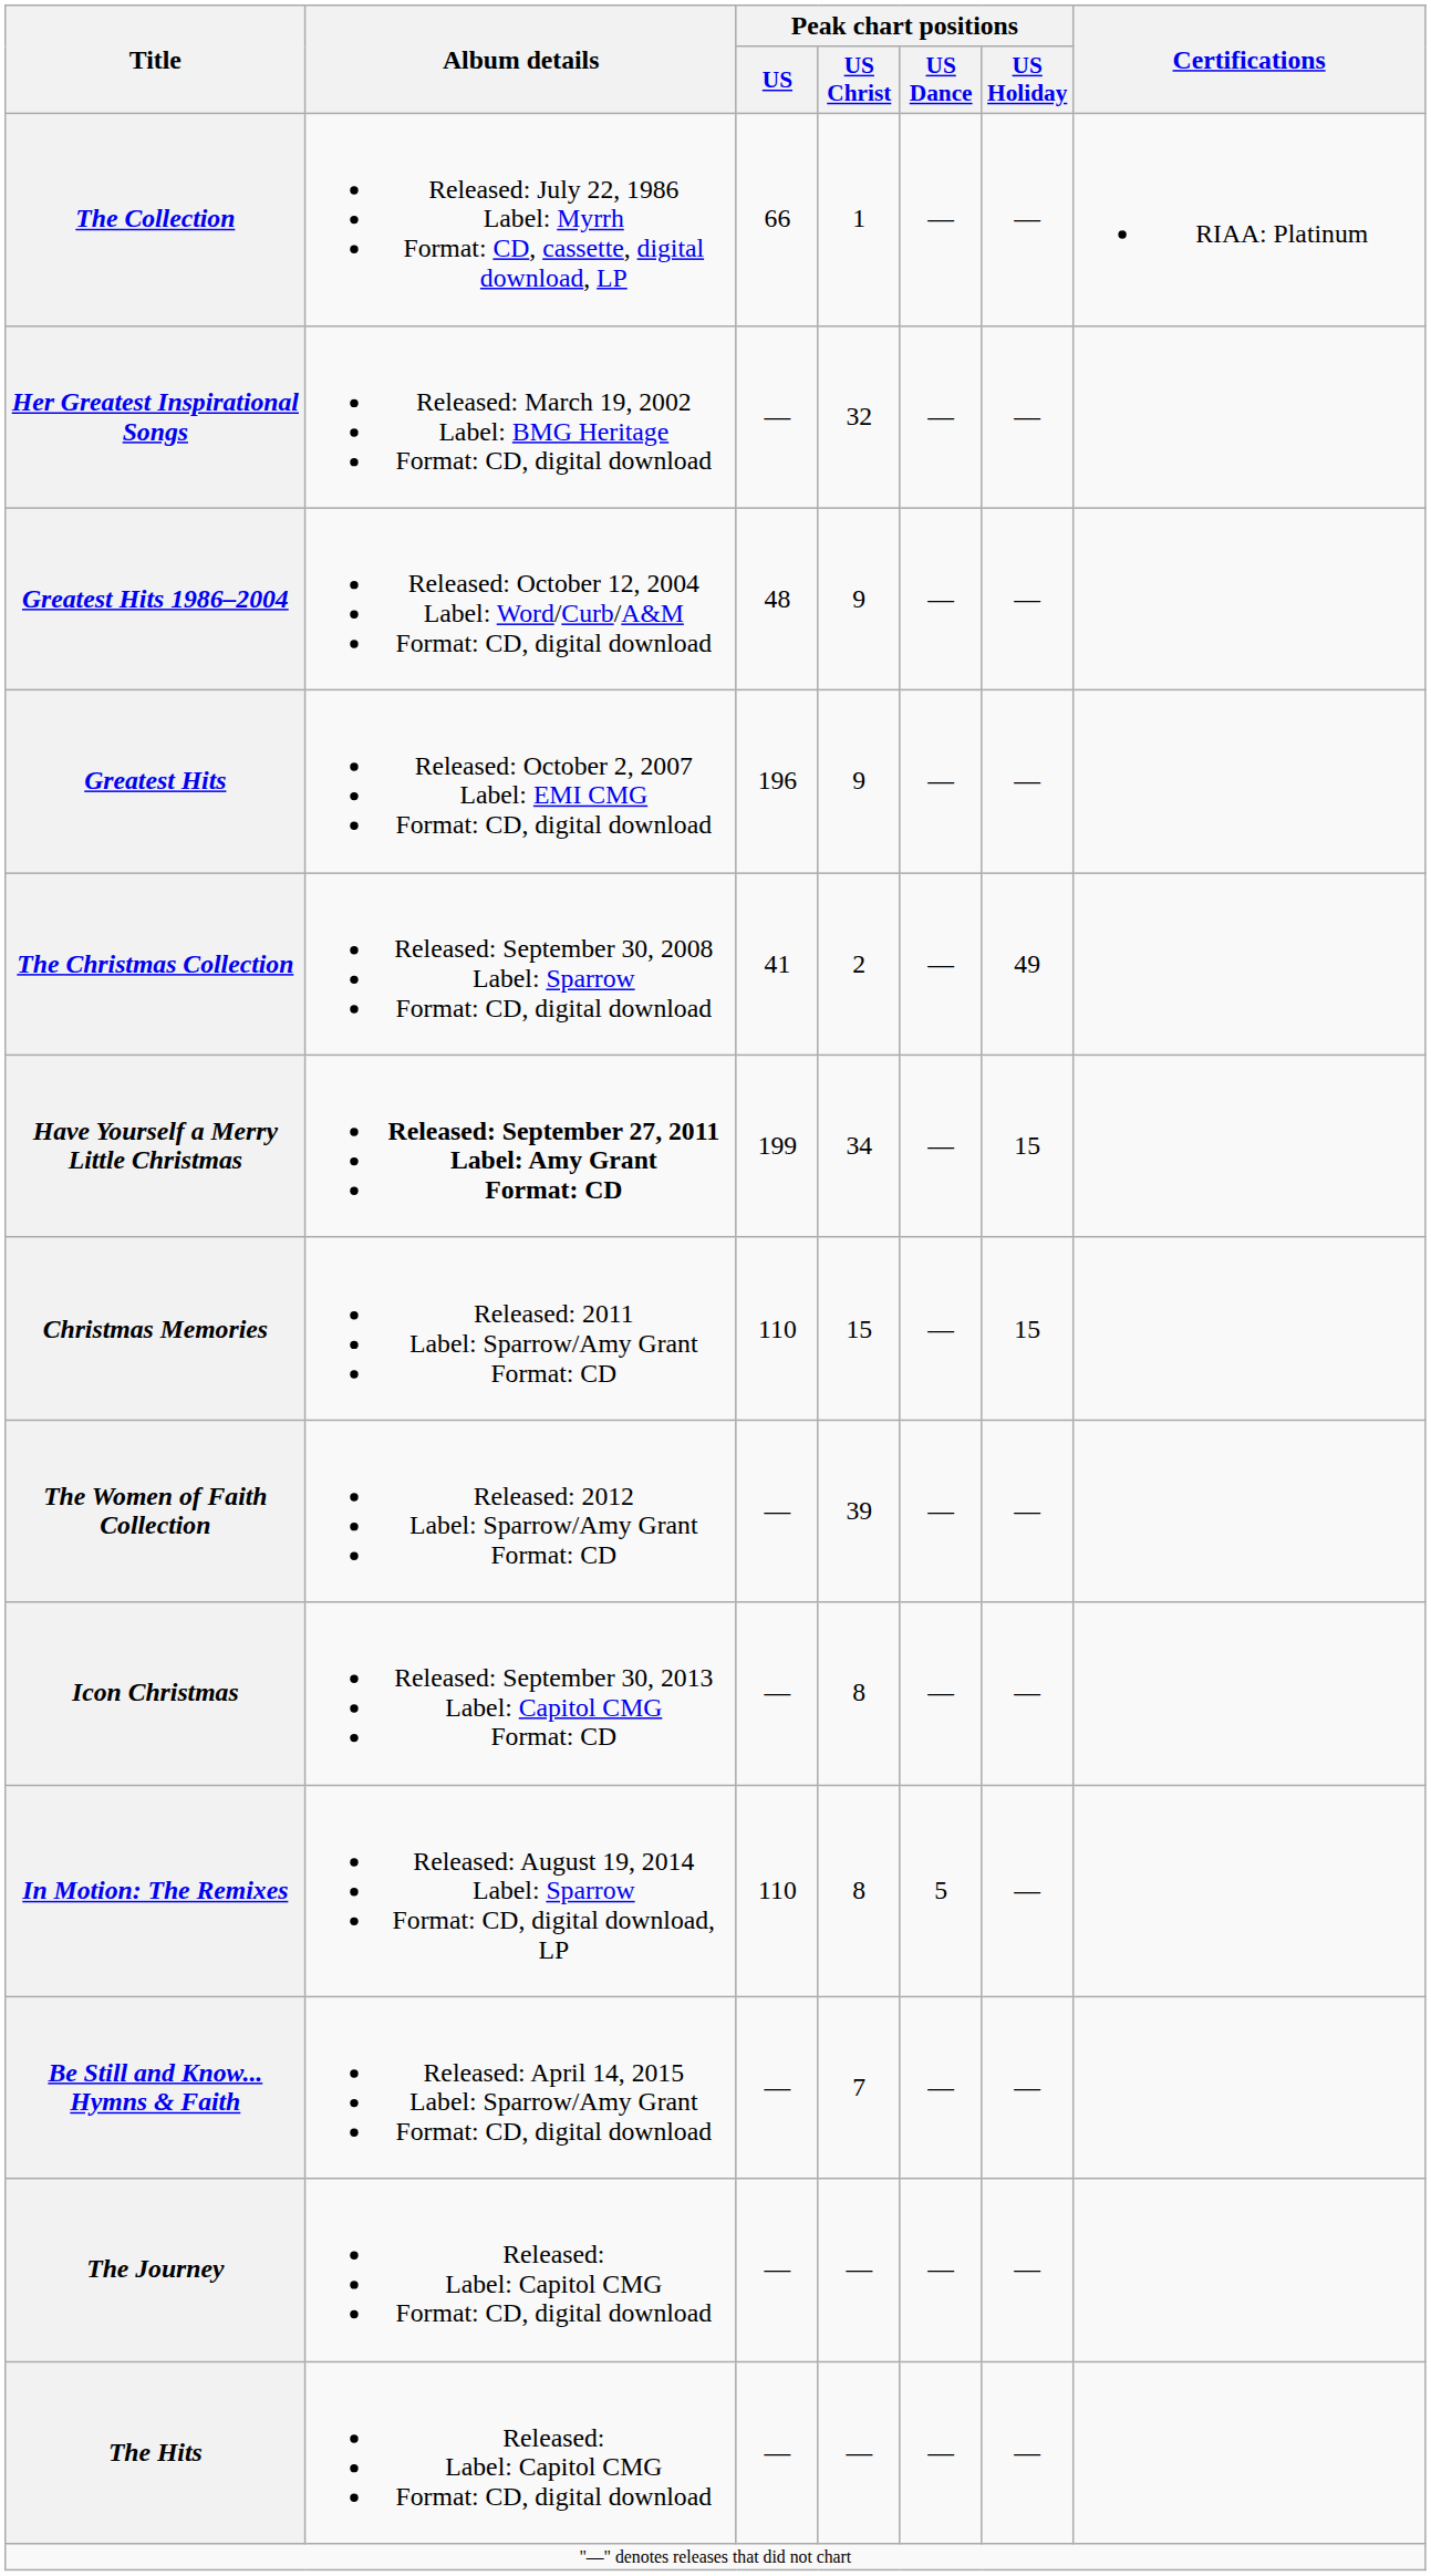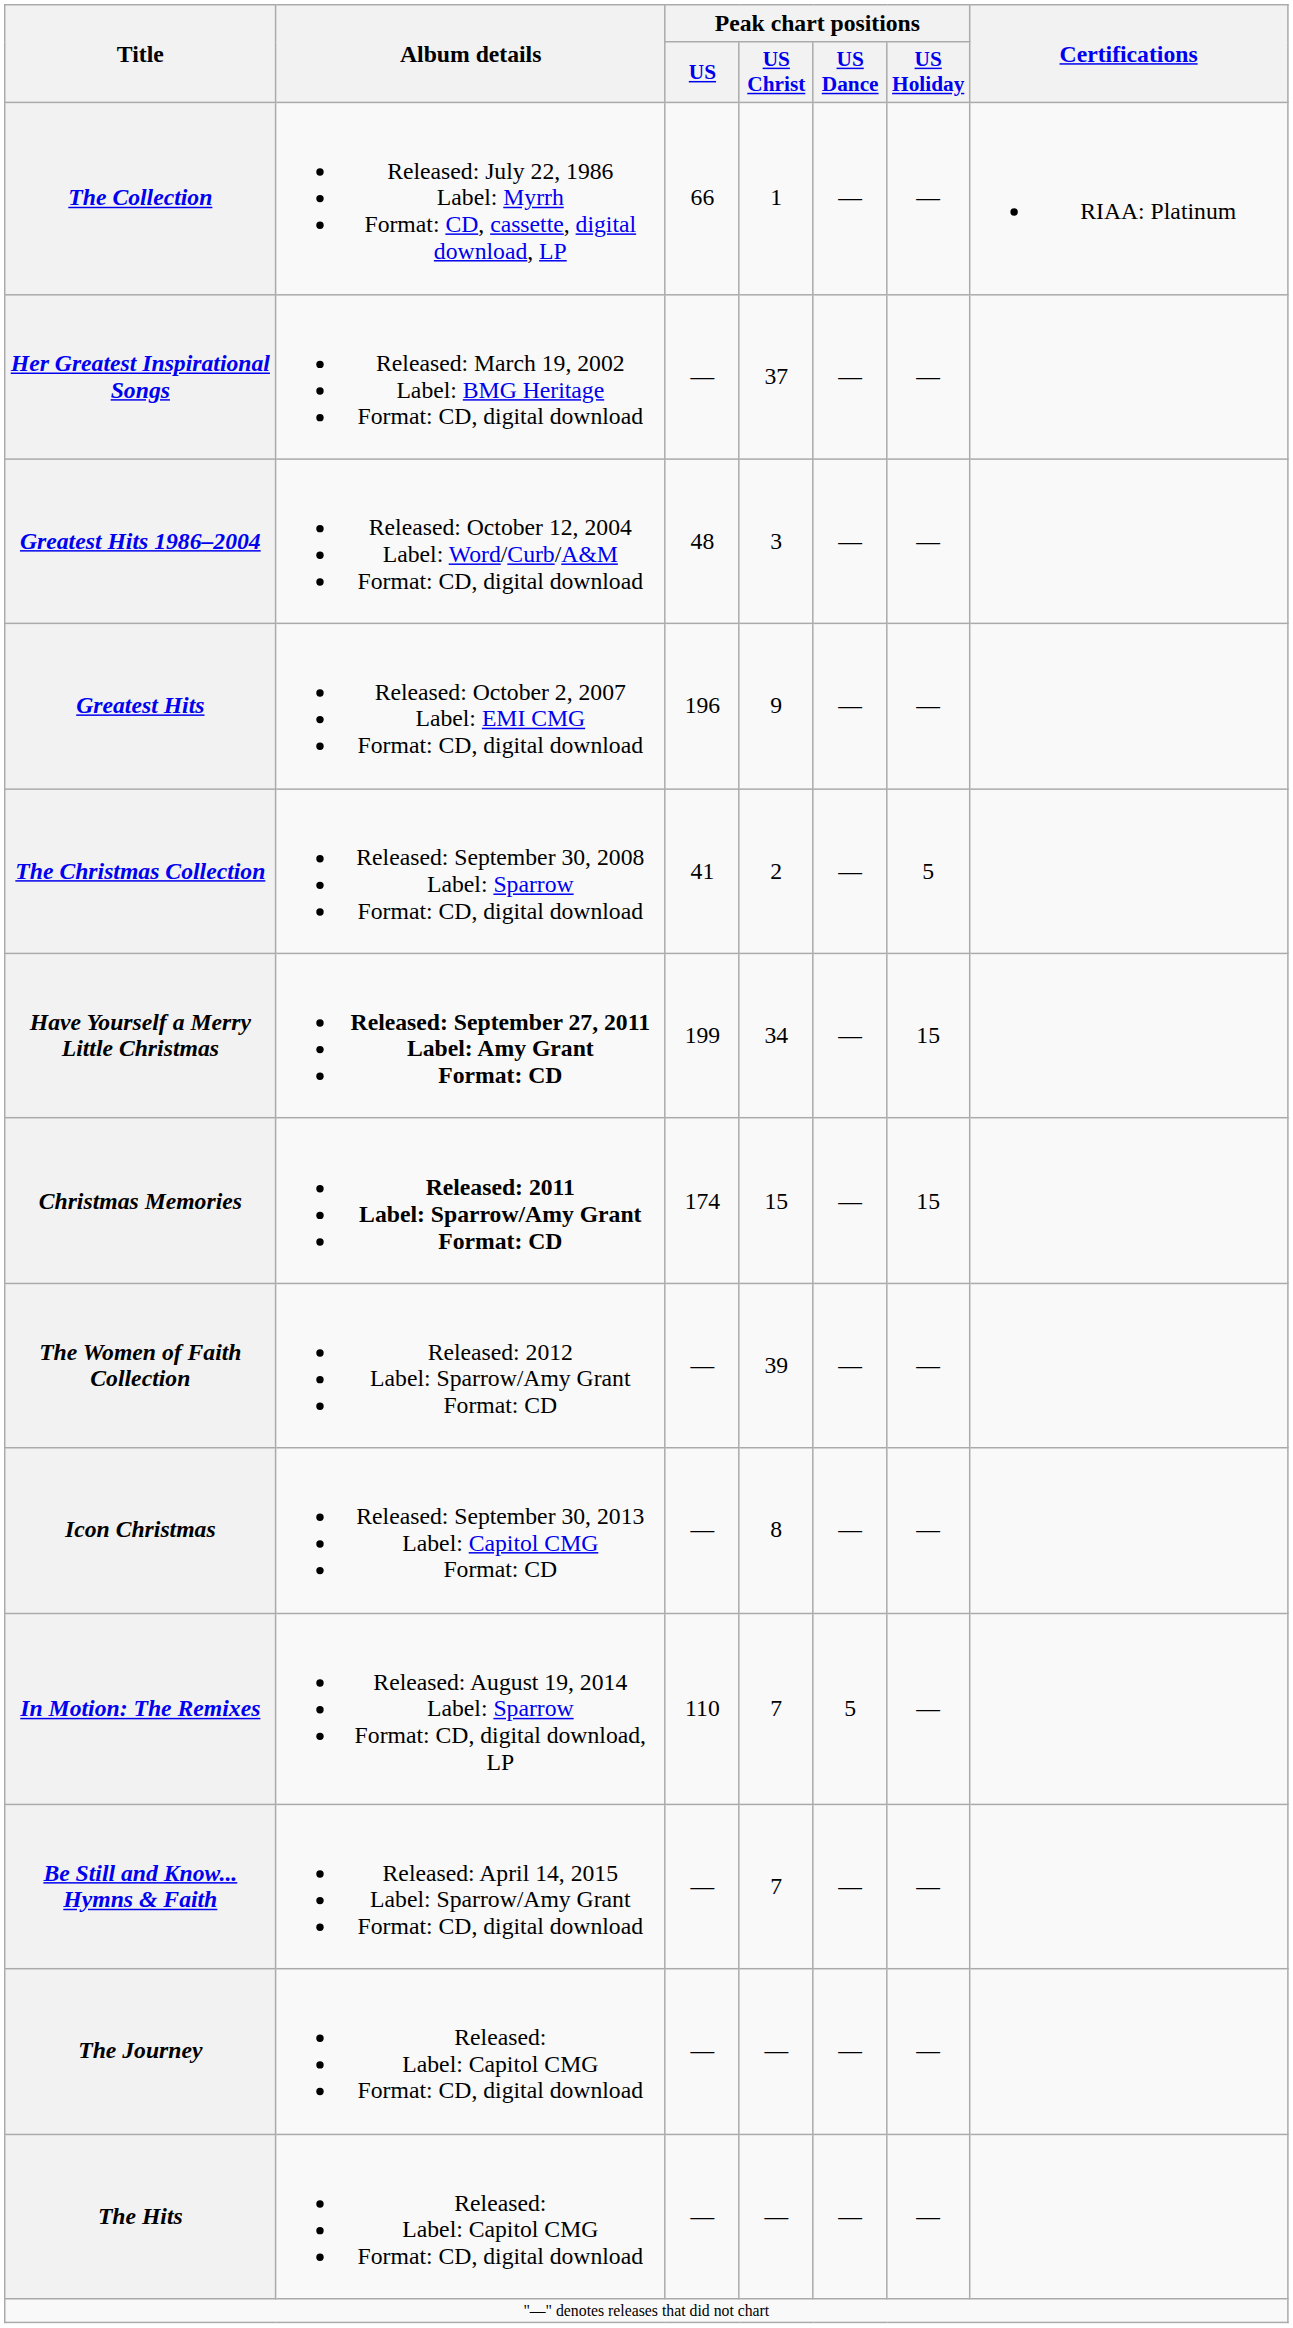Her Greatest Inspirational Songs | Peak chart positions / US Christ: 32 -> 37
Greatest Hits 1986–2004 | Peak chart positions / US Christ: 9 -> 3
The Christmas Collection | Peak chart positions / US Holiday: 49 -> 5
Christmas Memories | Album details: normal -> bold
Christmas Memories | Peak chart positions / US: 110 -> 174
In Motion: The Remixes | Peak chart positions / US Christ: 8 -> 7
